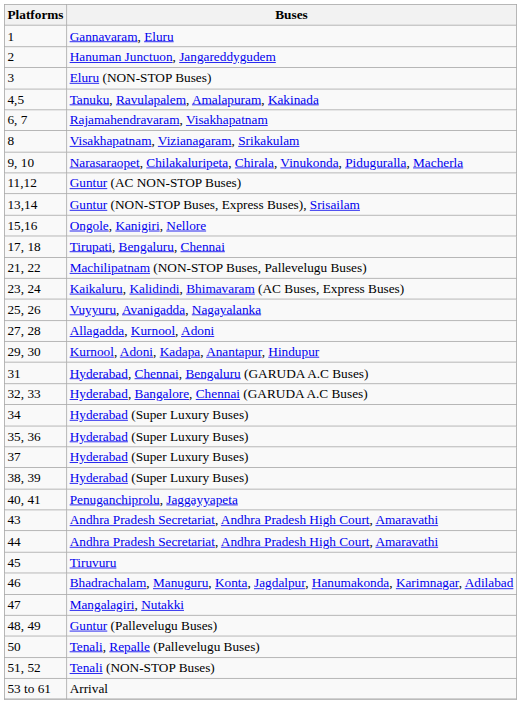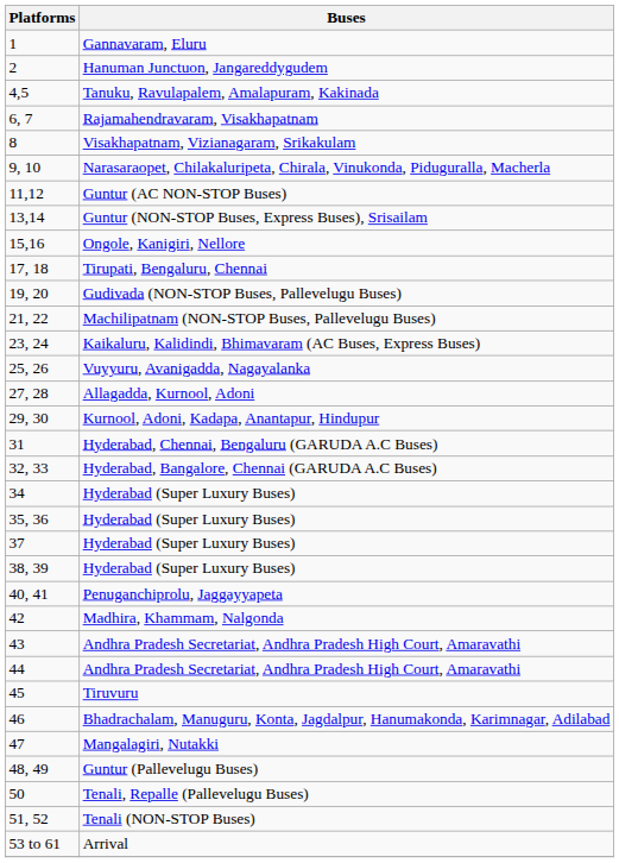- row: 3 | Eluru (NON-STOP Buses)
+ row: 19, 20 | Gudivada (NON-STOP Buses, Pallevelugu Buses)
+ row: 42 | Madhira, Khammam, Nalgonda
